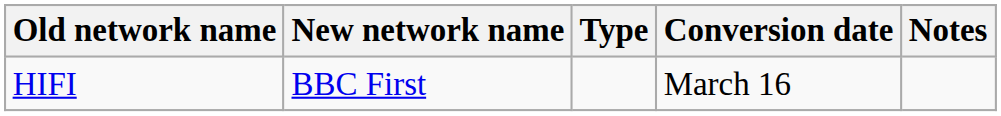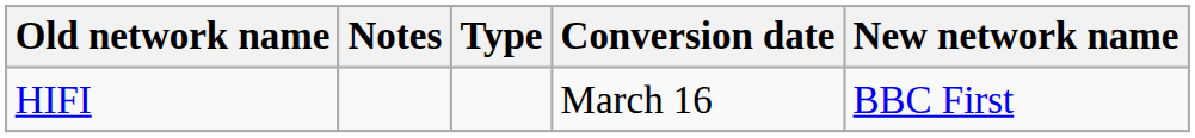columns swapped: New network name <-> Notes
